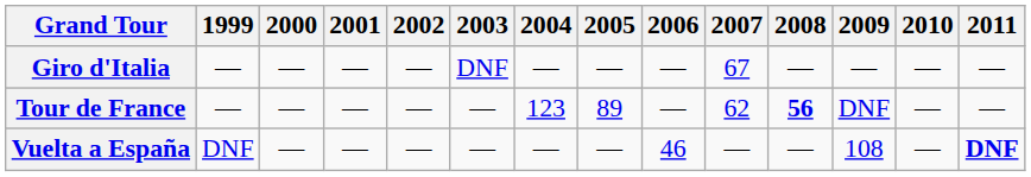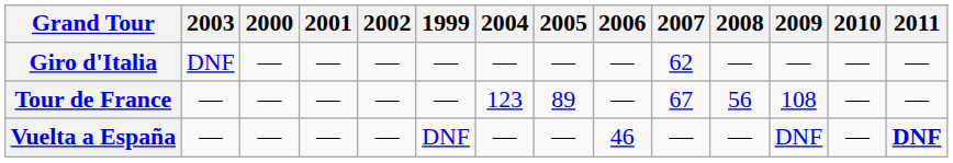columns swapped: 1999 <-> 2003
Giro d'Italia | 2007: 67 -> 62
Tour de France | 2007: 62 -> 67
Tour de France | 2008: bold -> normal
Tour de France | 2009: DNF -> 108
Vuelta a España | 2009: 108 -> DNF
